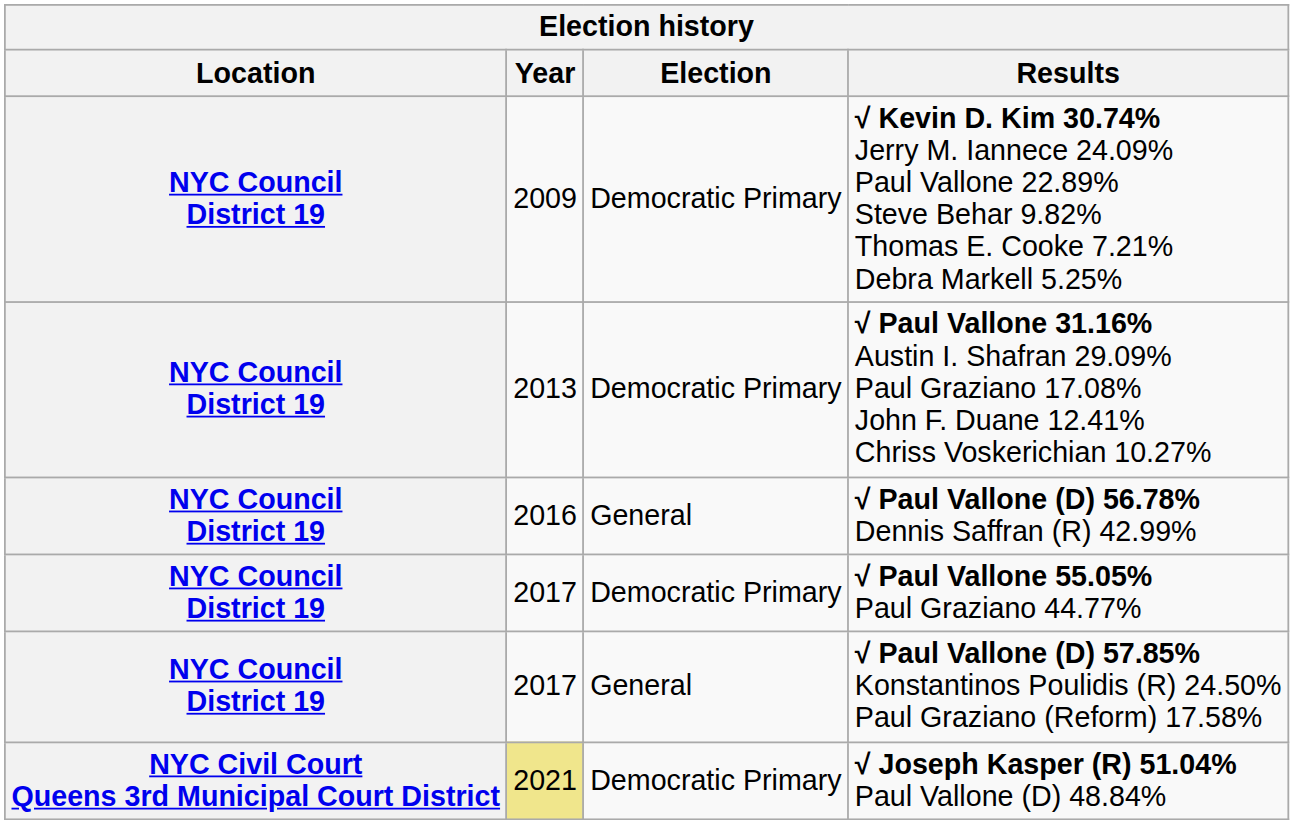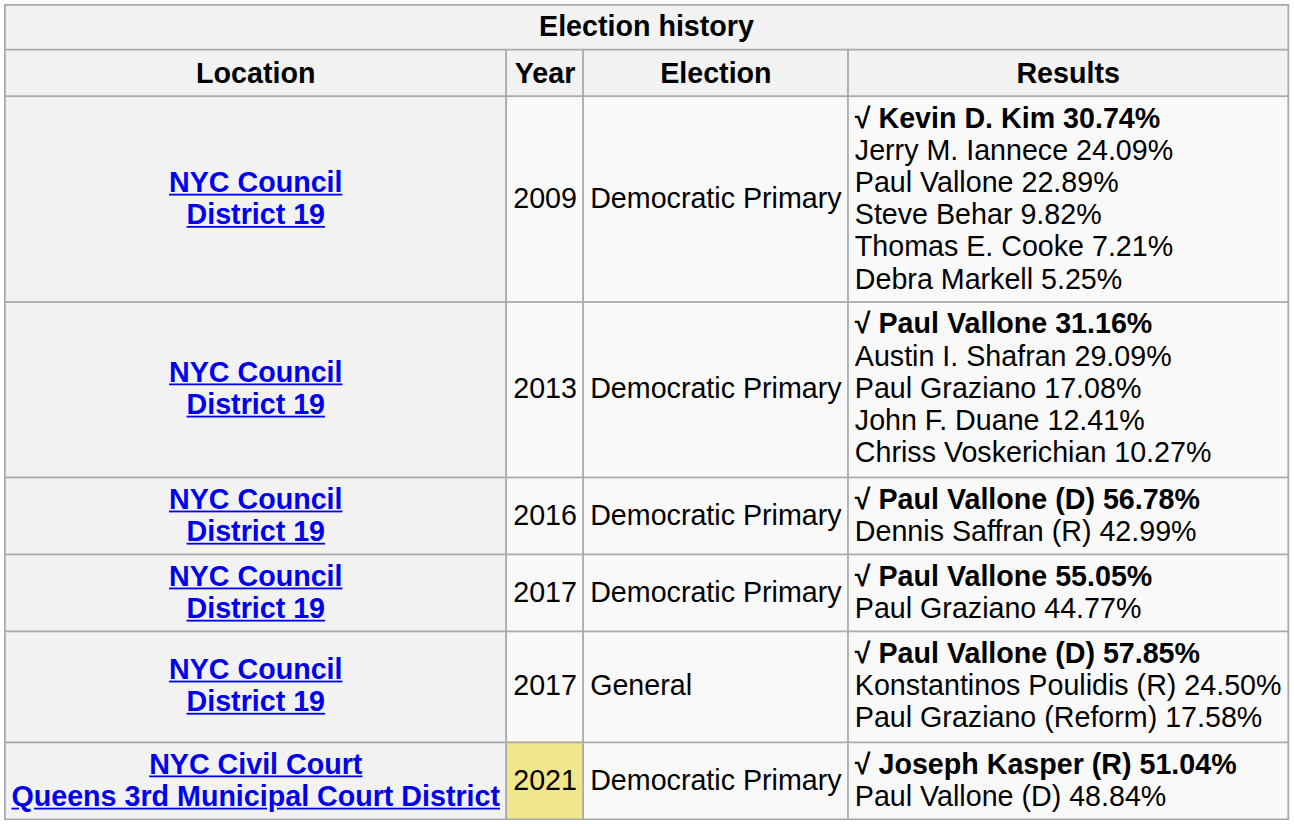√ Paul Vallone (D) 56.78% Dennis Saffran (R) 42.99% | Election: General -> Democratic Primary
